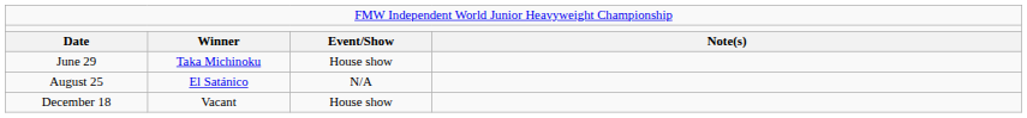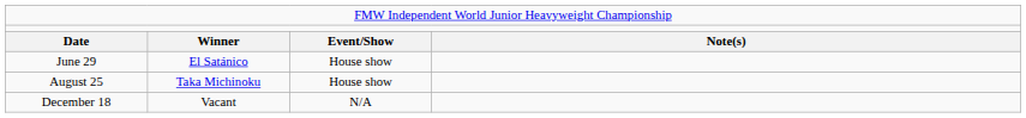June 29 | column 2: Taka Michinoku -> El Satánico
August 25 | column 2: El Satánico -> Taka Michinoku
August 25 | column 3: N/A -> House show
December 18 | column 3: House show -> N/A
